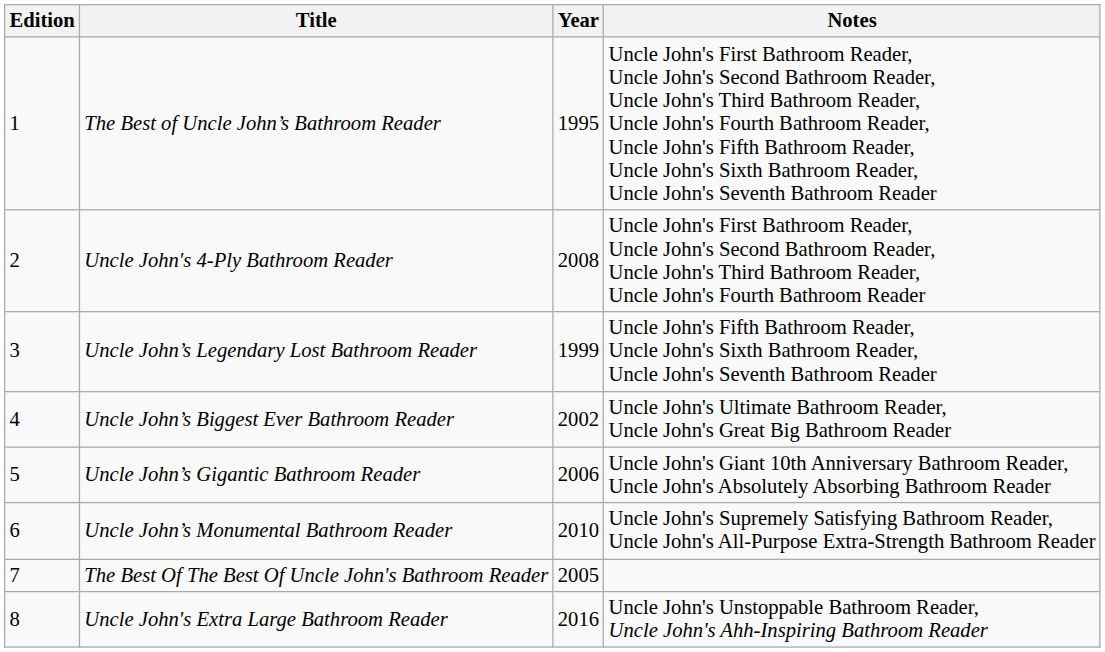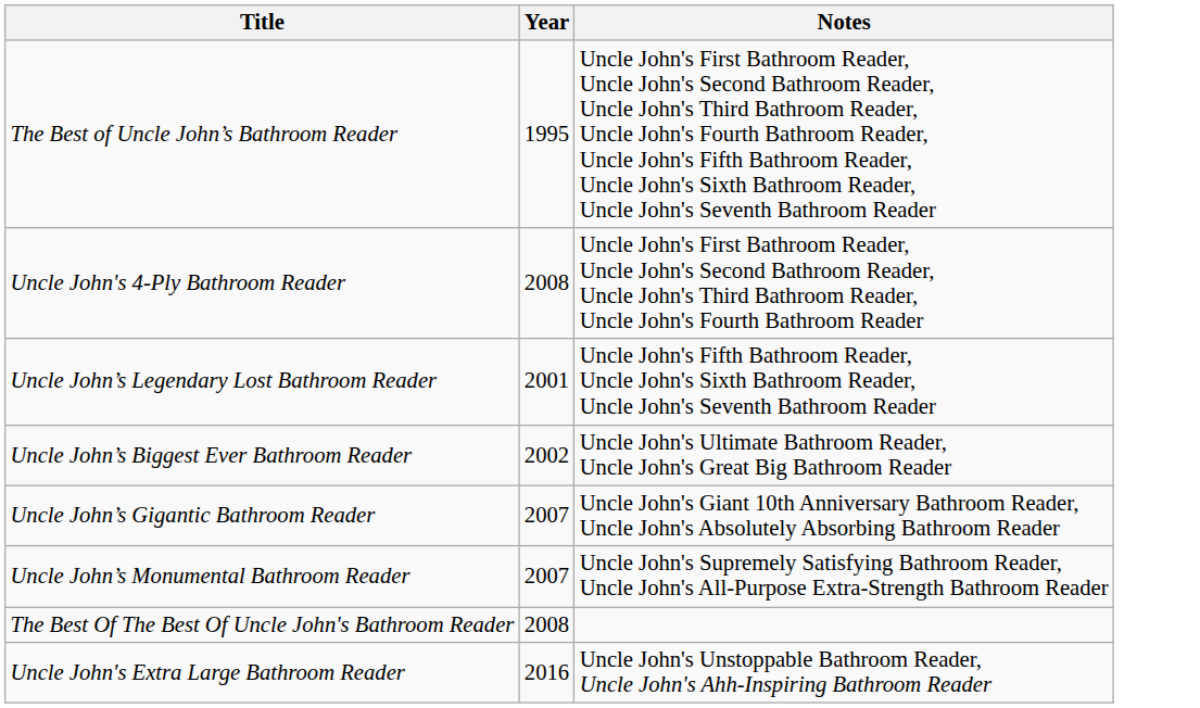- column: Edition | 1 | 2 | 3 | 4 | 5 | 6 | 7 | 8
Uncle John’s Legendary Lost Bathroom Reader | Year: 1999 -> 2001
Uncle John’s Gigantic Bathroom Reader | Year: 2006 -> 2007
Uncle John’s Monumental Bathroom Reader | Year: 2010 -> 2007
The Best Of The Best Of Uncle John's Bathroom Reader | Year: 2005 -> 2008
